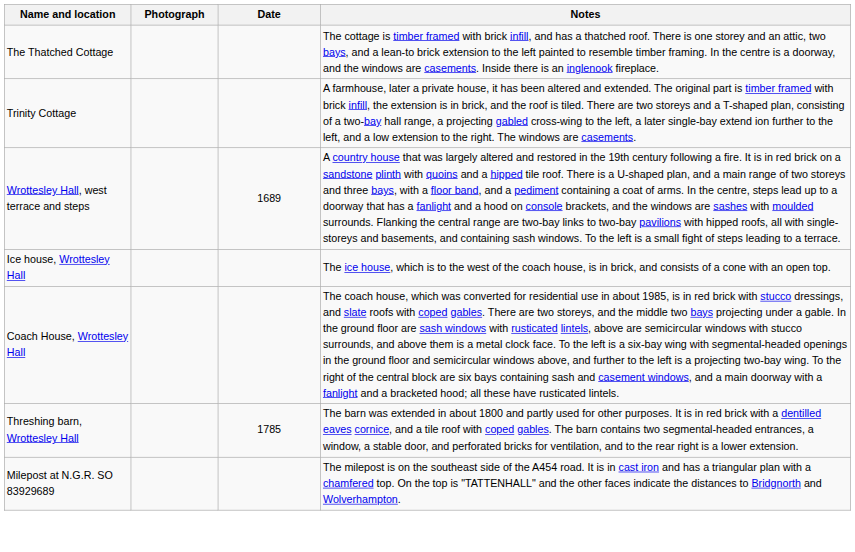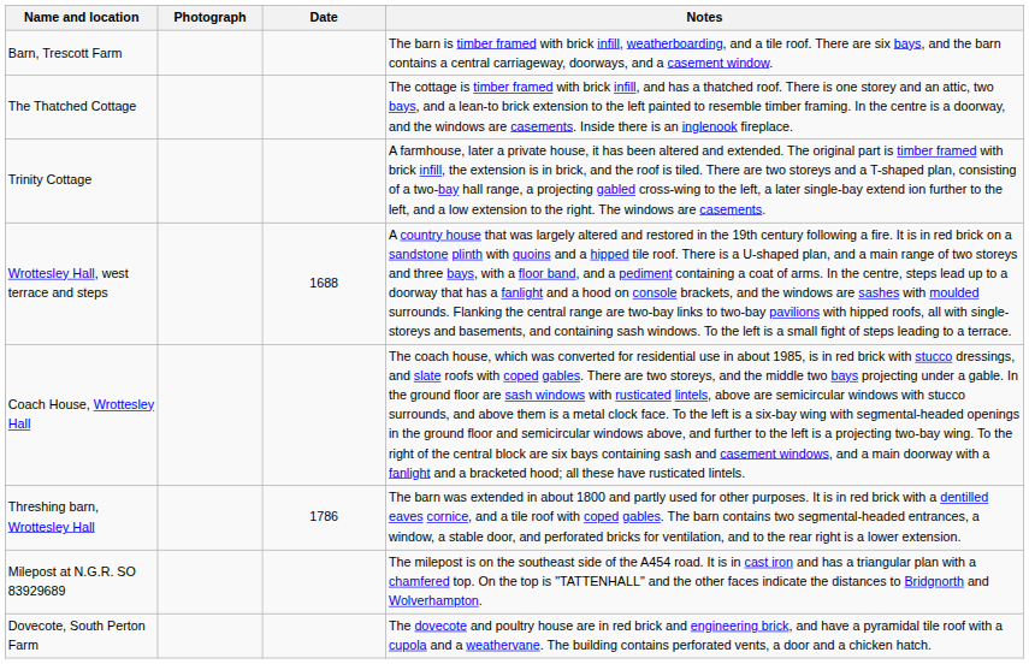+ row: Barn, Trescott Farm | The barn is timber framed with brick infill, weatherboarding, and a tile roof. There are six bays, and the barn contains a central carriageway, doorways, and a casement window.
Wrottesley Hall, west terrace and steps | Date: 1689 -> 1688
- row: Ice house, Wrottesley Hall | The ice house, which is to the west of the coach house, is in brick, and consists of a cone with an open top.
Threshing barn, Wrottesley Hall | Date: 1785 -> 1786
+ row: Dovecote, South Perton Farm | The dovecote and poultry house are in red brick and engineering brick, and have a pyramidal tile roof with a cupola and a weathervane. The building contains perforated vents, a door and a chicken hatch.
